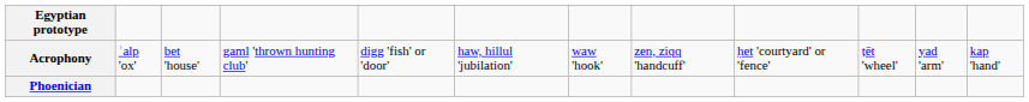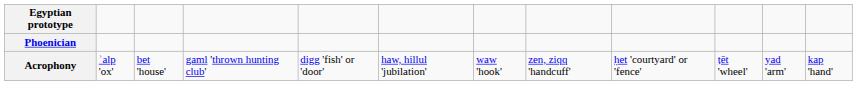rows swapped: Phoenician <-> Acrophony
